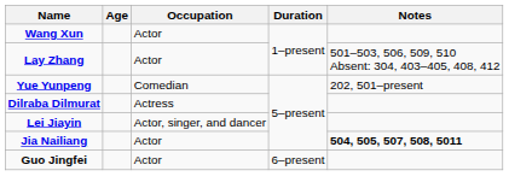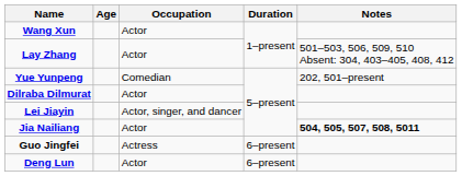Dilraba Dilmurat | Occupation: Actress -> Actor
Guo Jingfei | Occupation: Actor -> Actress
+ row: Deng Lun | Actor | 6–present
